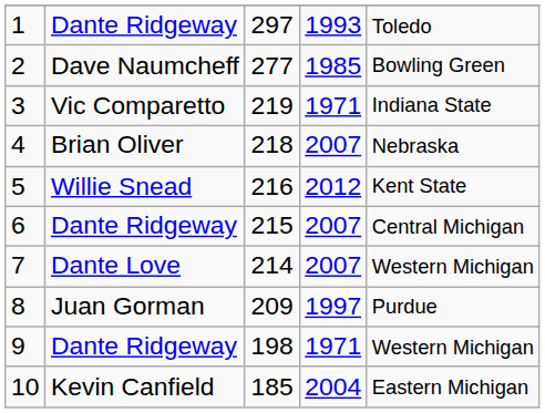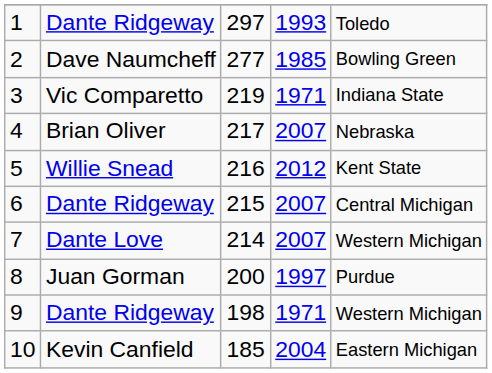4 | column 3: 218 -> 217
8 | column 3: 209 -> 200
